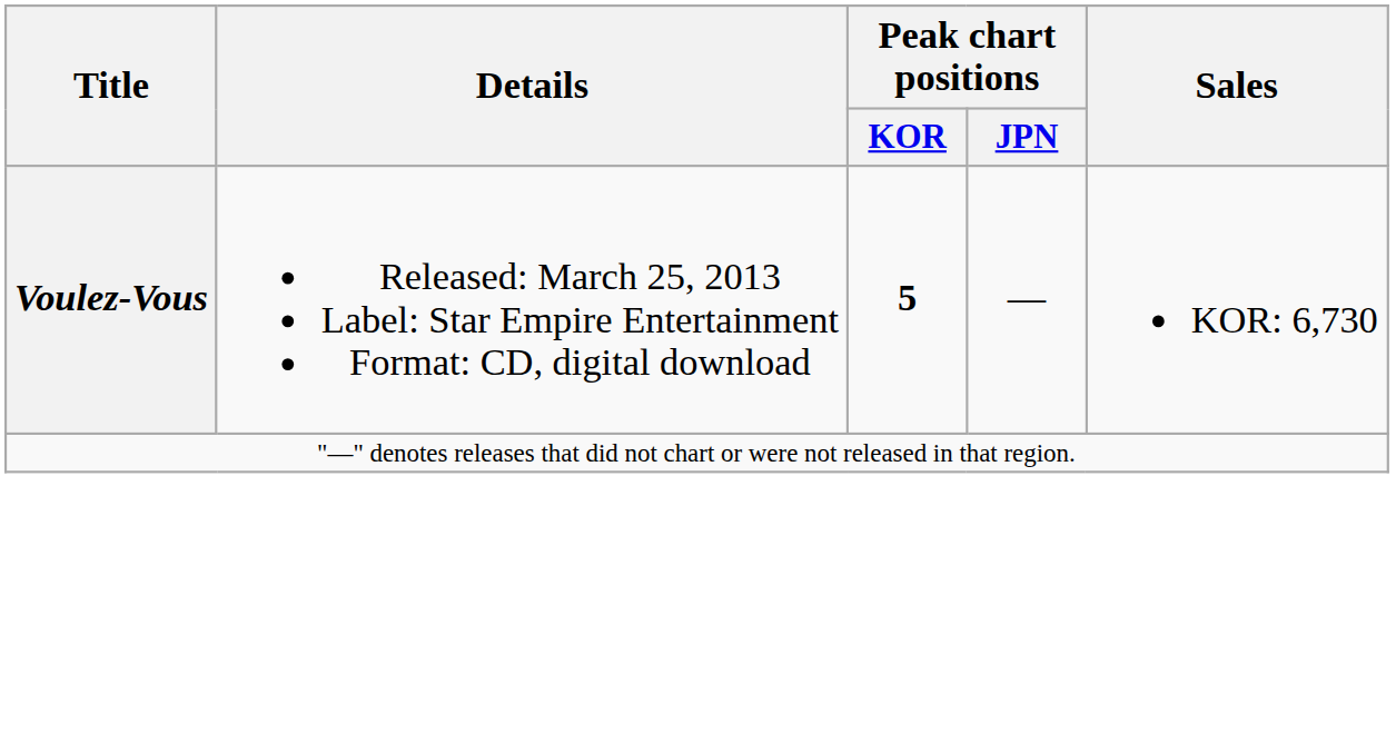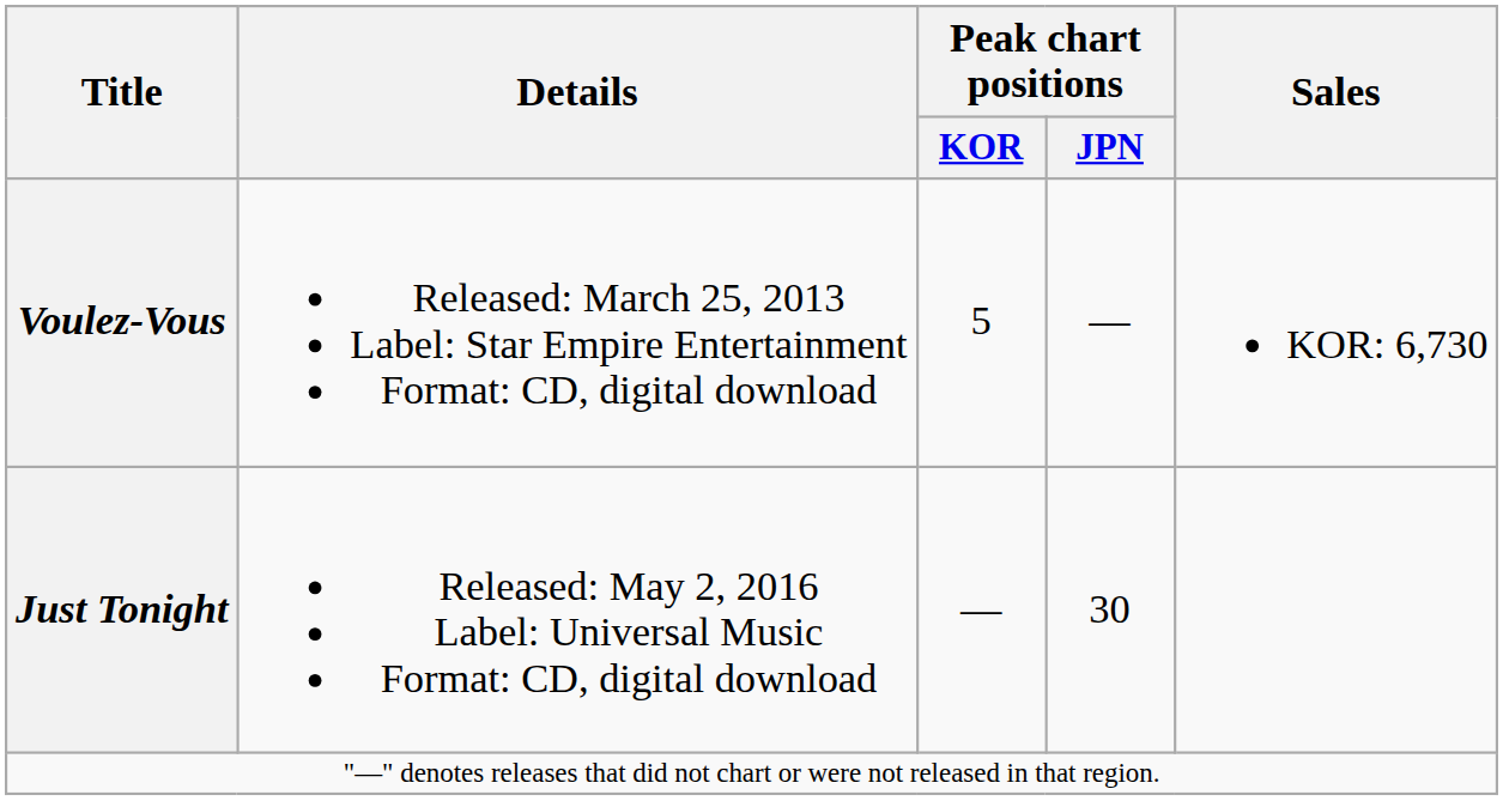Voulez-Vous | Peak chart positions / KOR: bold -> normal
+ row: Just Tonight | Released: May 2, 2016 Label: Universal Music Format: CD, digital download | — | 30
